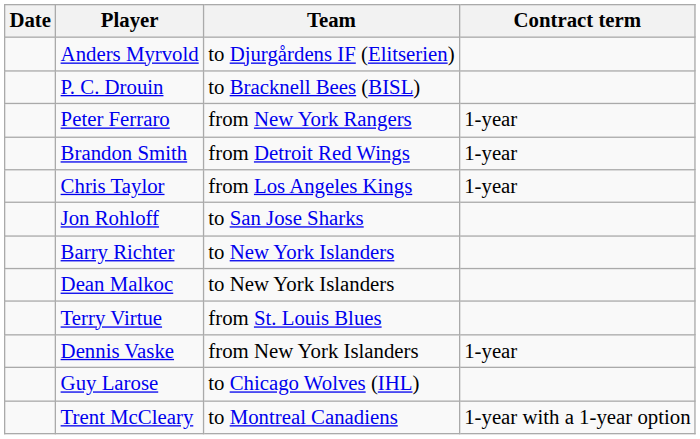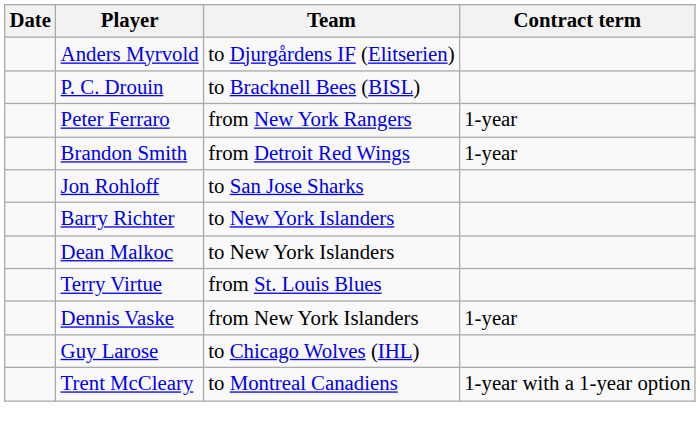- row: Chris Taylor | from Los Angeles Kings | 1-year
